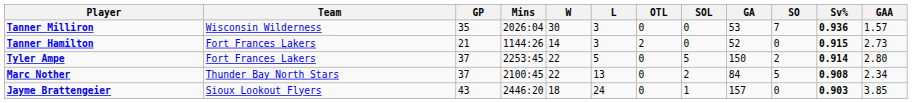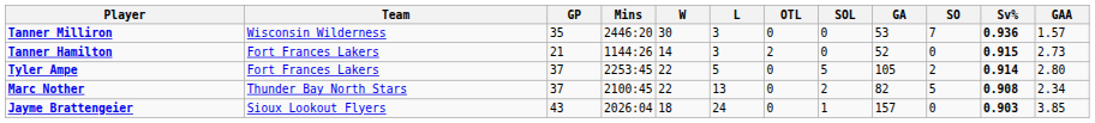Tanner Milliron | Mins: 2026:04 -> 2446:20
Tyler Ampe | GA: 150 -> 105
Marc Nother | GA: 84 -> 82
Jayme Brattengeier | Mins: 2446:20 -> 2026:04
